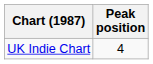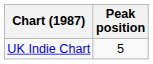UK Indie Chart | Peak position: 4 -> 5
